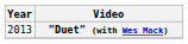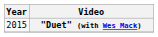"Duet" (with Wes Mack) | Year: 2013 -> 2015
